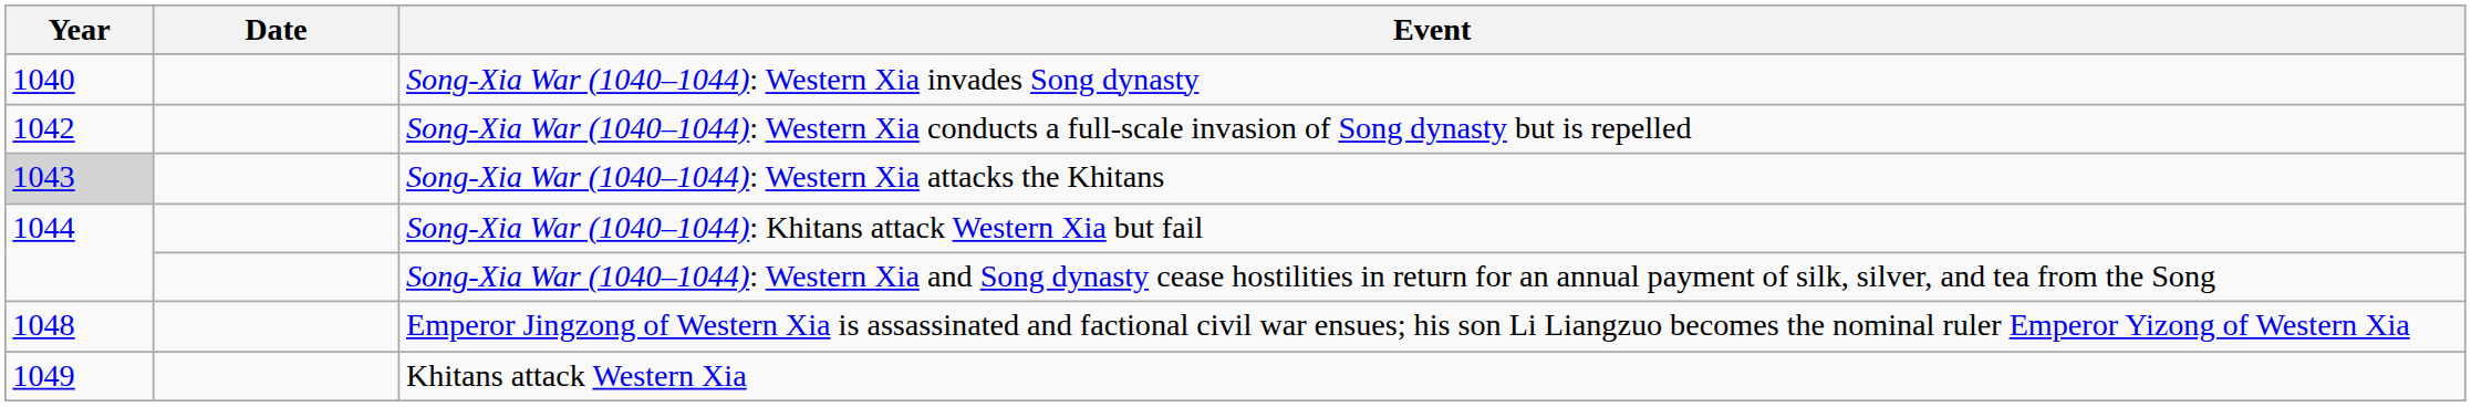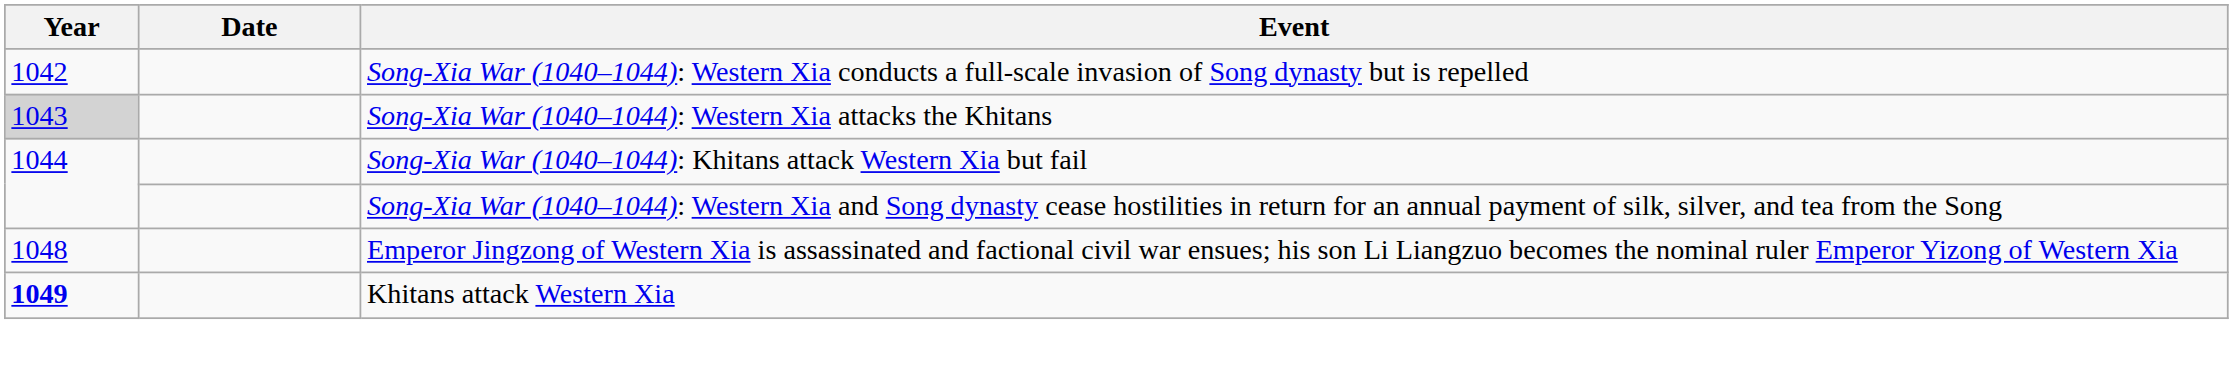- row: 1040 | Song-Xia War (1040–1044): Western Xia invades Song dynasty
Khitans attack Western Xia | Year: normal -> bold
